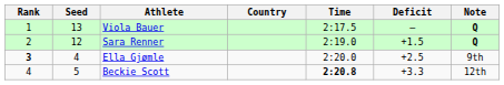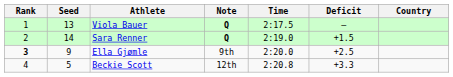columns swapped: Country <-> Note
Sara Renner | Seed: 12 -> 14
Ella Gjømle | Seed: 4 -> 9
Beckie Scott | Time: bold -> normal
